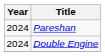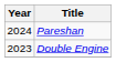Double Engine | Year: 2024 -> 2023
